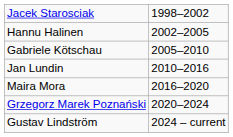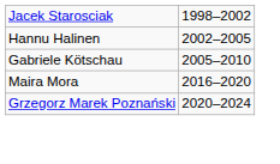- row: Jan Lundin | 2010–2016
- row: Gustav Lindström | 2024 – current
